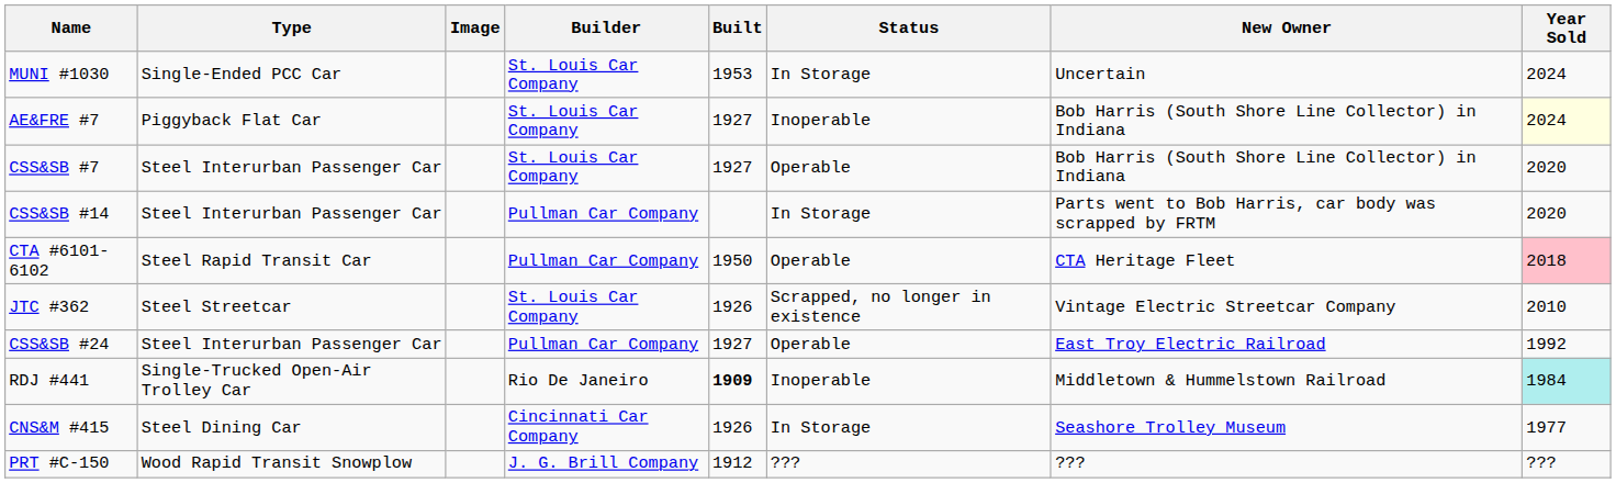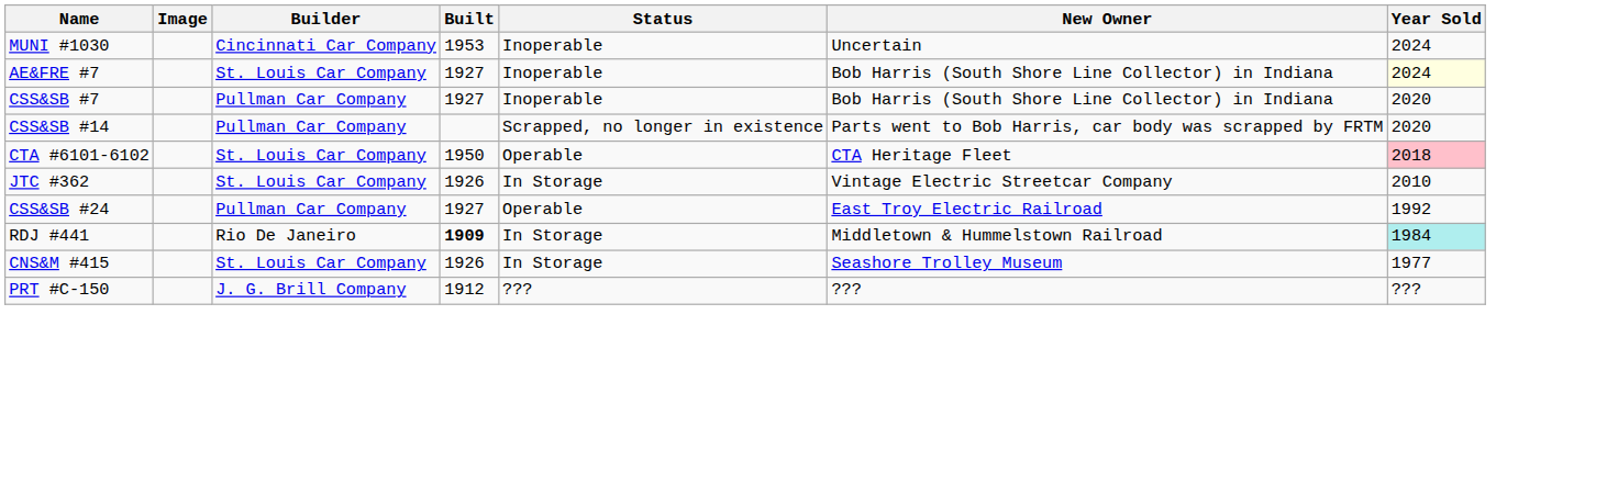- column: Type | Single-Ended PCC Car | Piggyback Flat Car | Steel Interurban Passenger Car | Steel Interurban Passenger Car | Steel Rapid Transit Car | Steel Streetcar | Steel Interurban Passenger Car | Single-Trucked Open-Air Trolley Car | Steel Dining Car | Wood Rapid Transit Snowplow
MUNI #1030 | Builder: St. Louis Car Company -> Cincinnati Car Company
MUNI #1030 | Status: In Storage -> Inoperable
CSS&SB #7 | Builder: St. Louis Car Company -> Pullman Car Company
CSS&SB #7 | Status: Operable -> Inoperable
CSS&SB #14 | Status: In Storage -> Scrapped, no longer in existence
CTA #6101-6102 | Builder: Pullman Car Company -> St. Louis Car Company
JTC #362 | Status: Scrapped, no longer in existence -> In Storage
RDJ #441 | Status: Inoperable -> In Storage
CNS&M #415 | Builder: Cincinnati Car Company -> St. Louis Car Company
